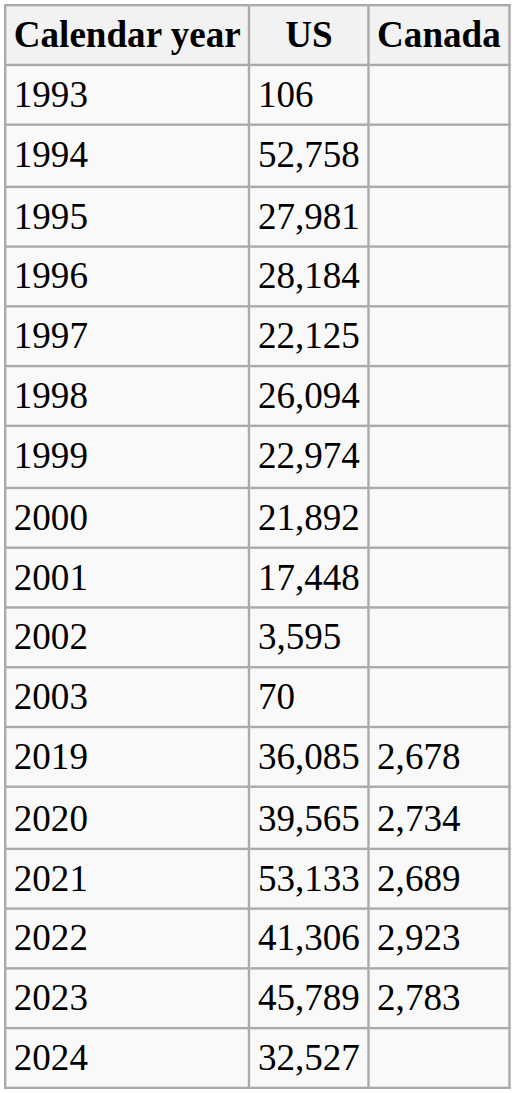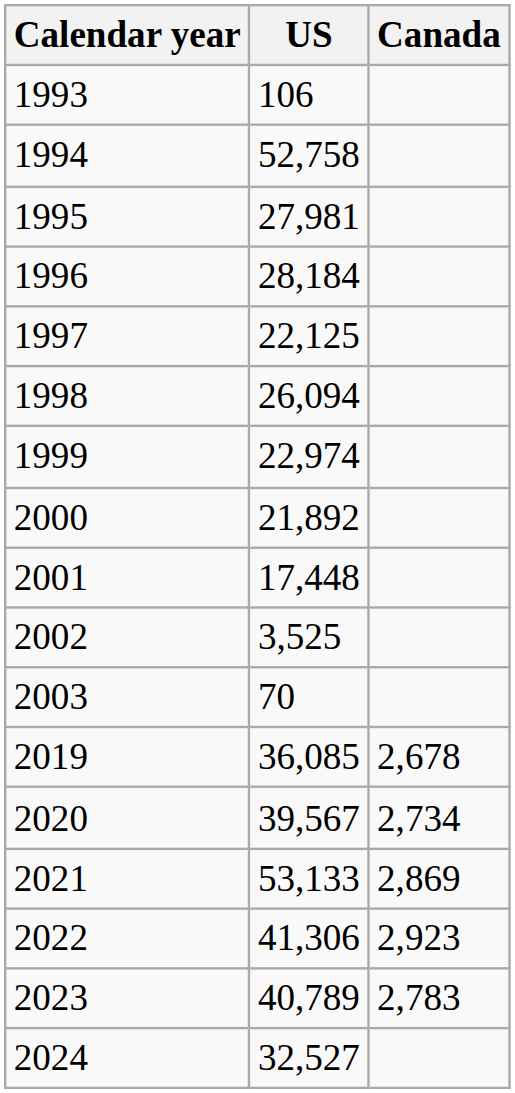2002 | US: 3,595 -> 3,525
2020 | US: 39,565 -> 39,567
2021 | Canada: 2,689 -> 2,869
2023 | US: 45,789 -> 40,789
